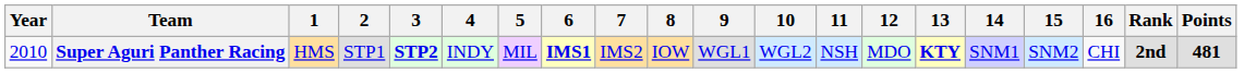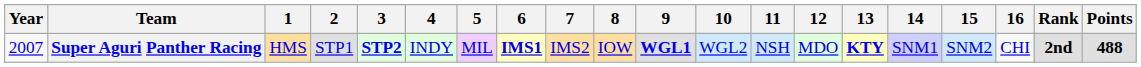Super Aguri Panther Racing | Year: 2010 -> 2007
Super Aguri Panther Racing | 9: normal -> bold
Super Aguri Panther Racing | Points: 481 -> 488
